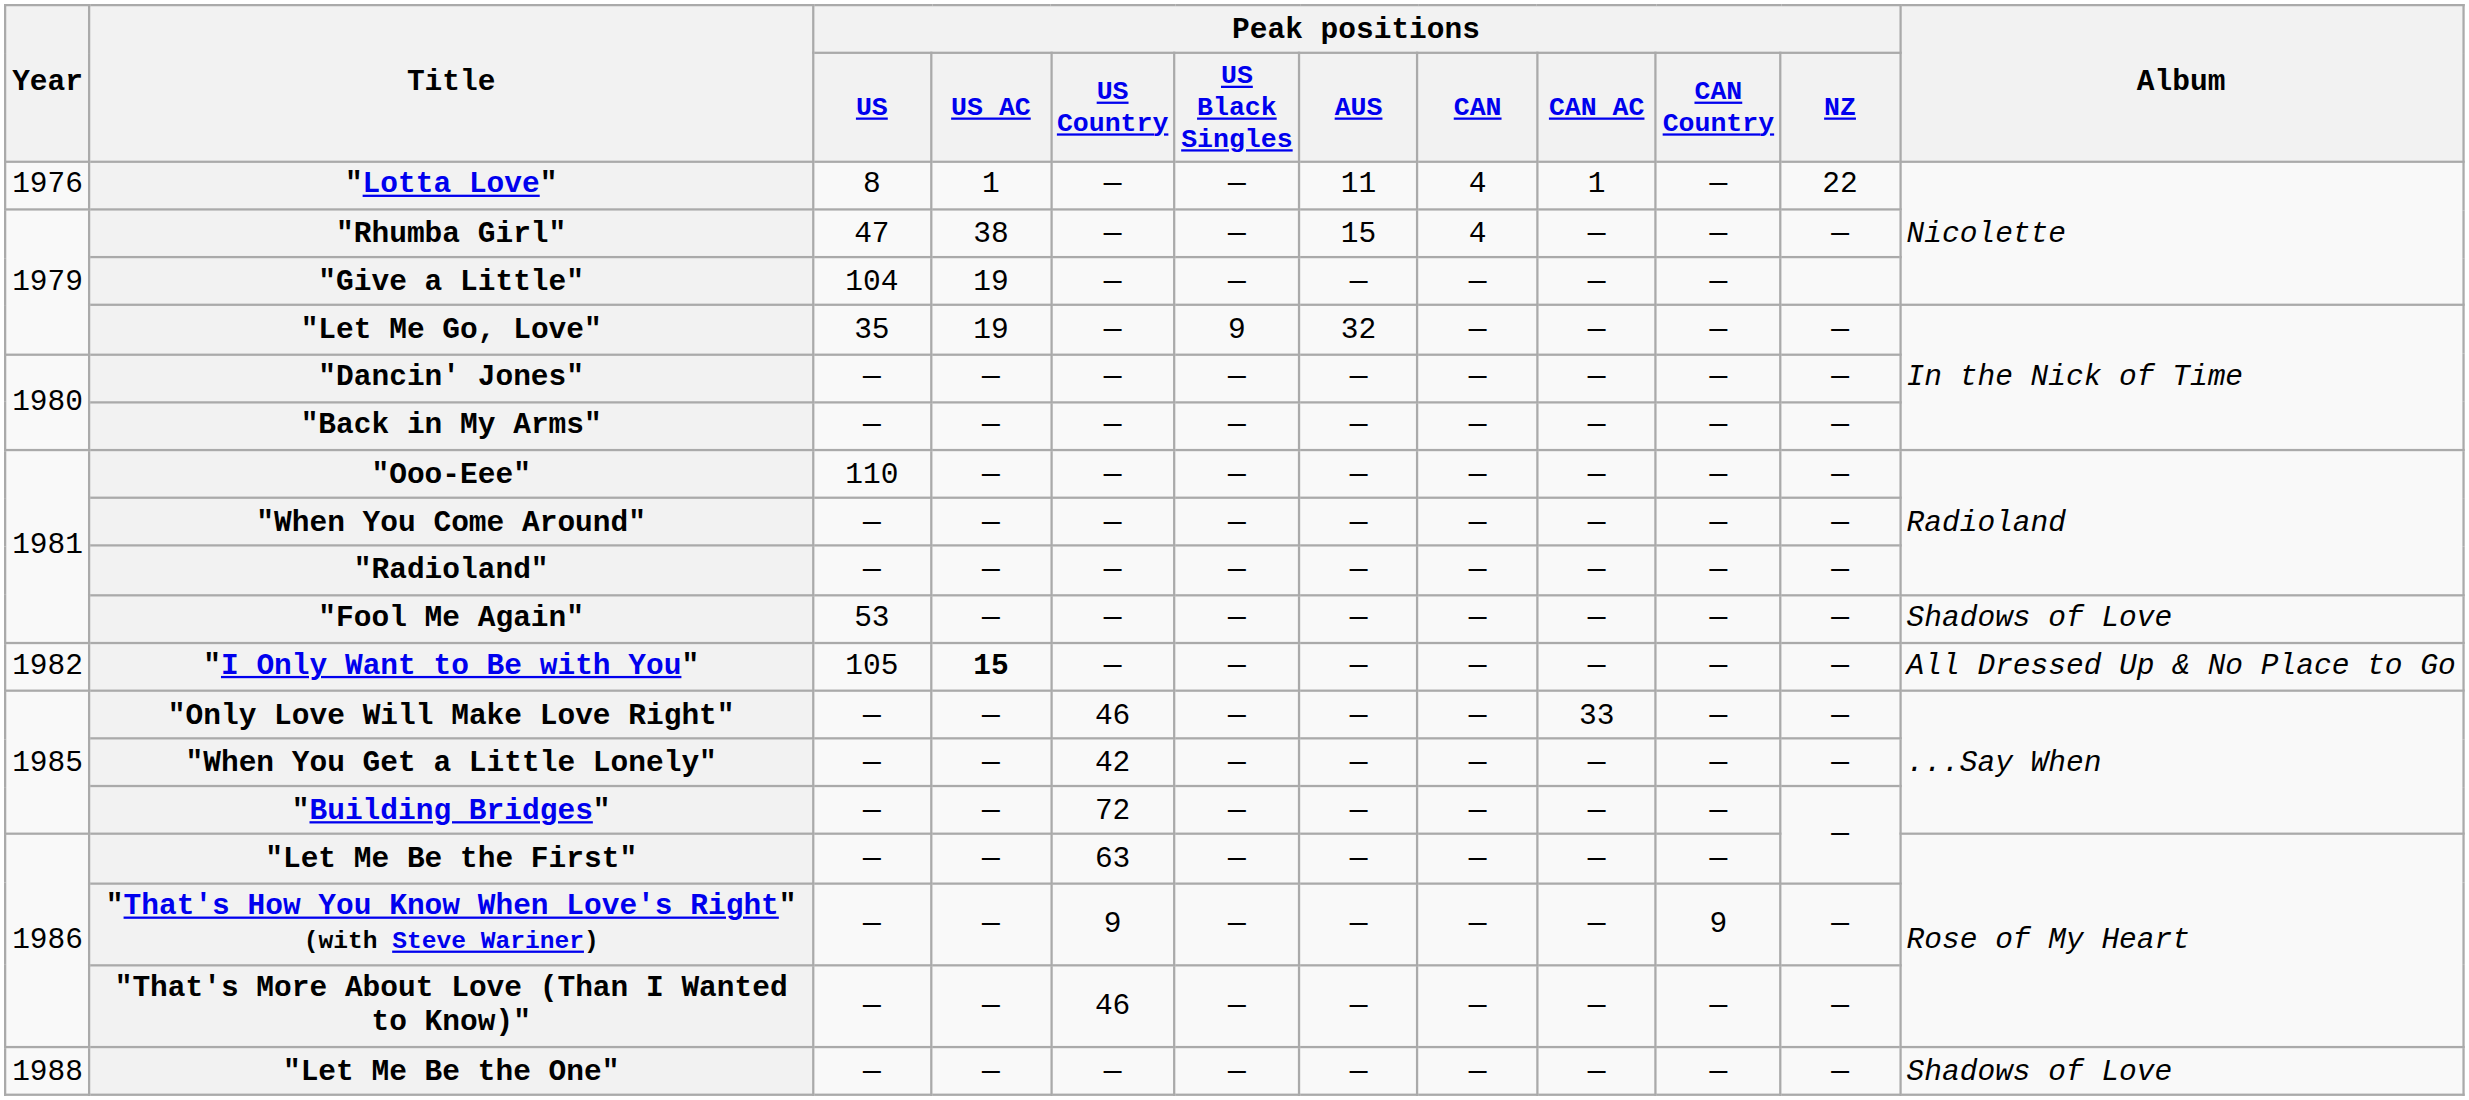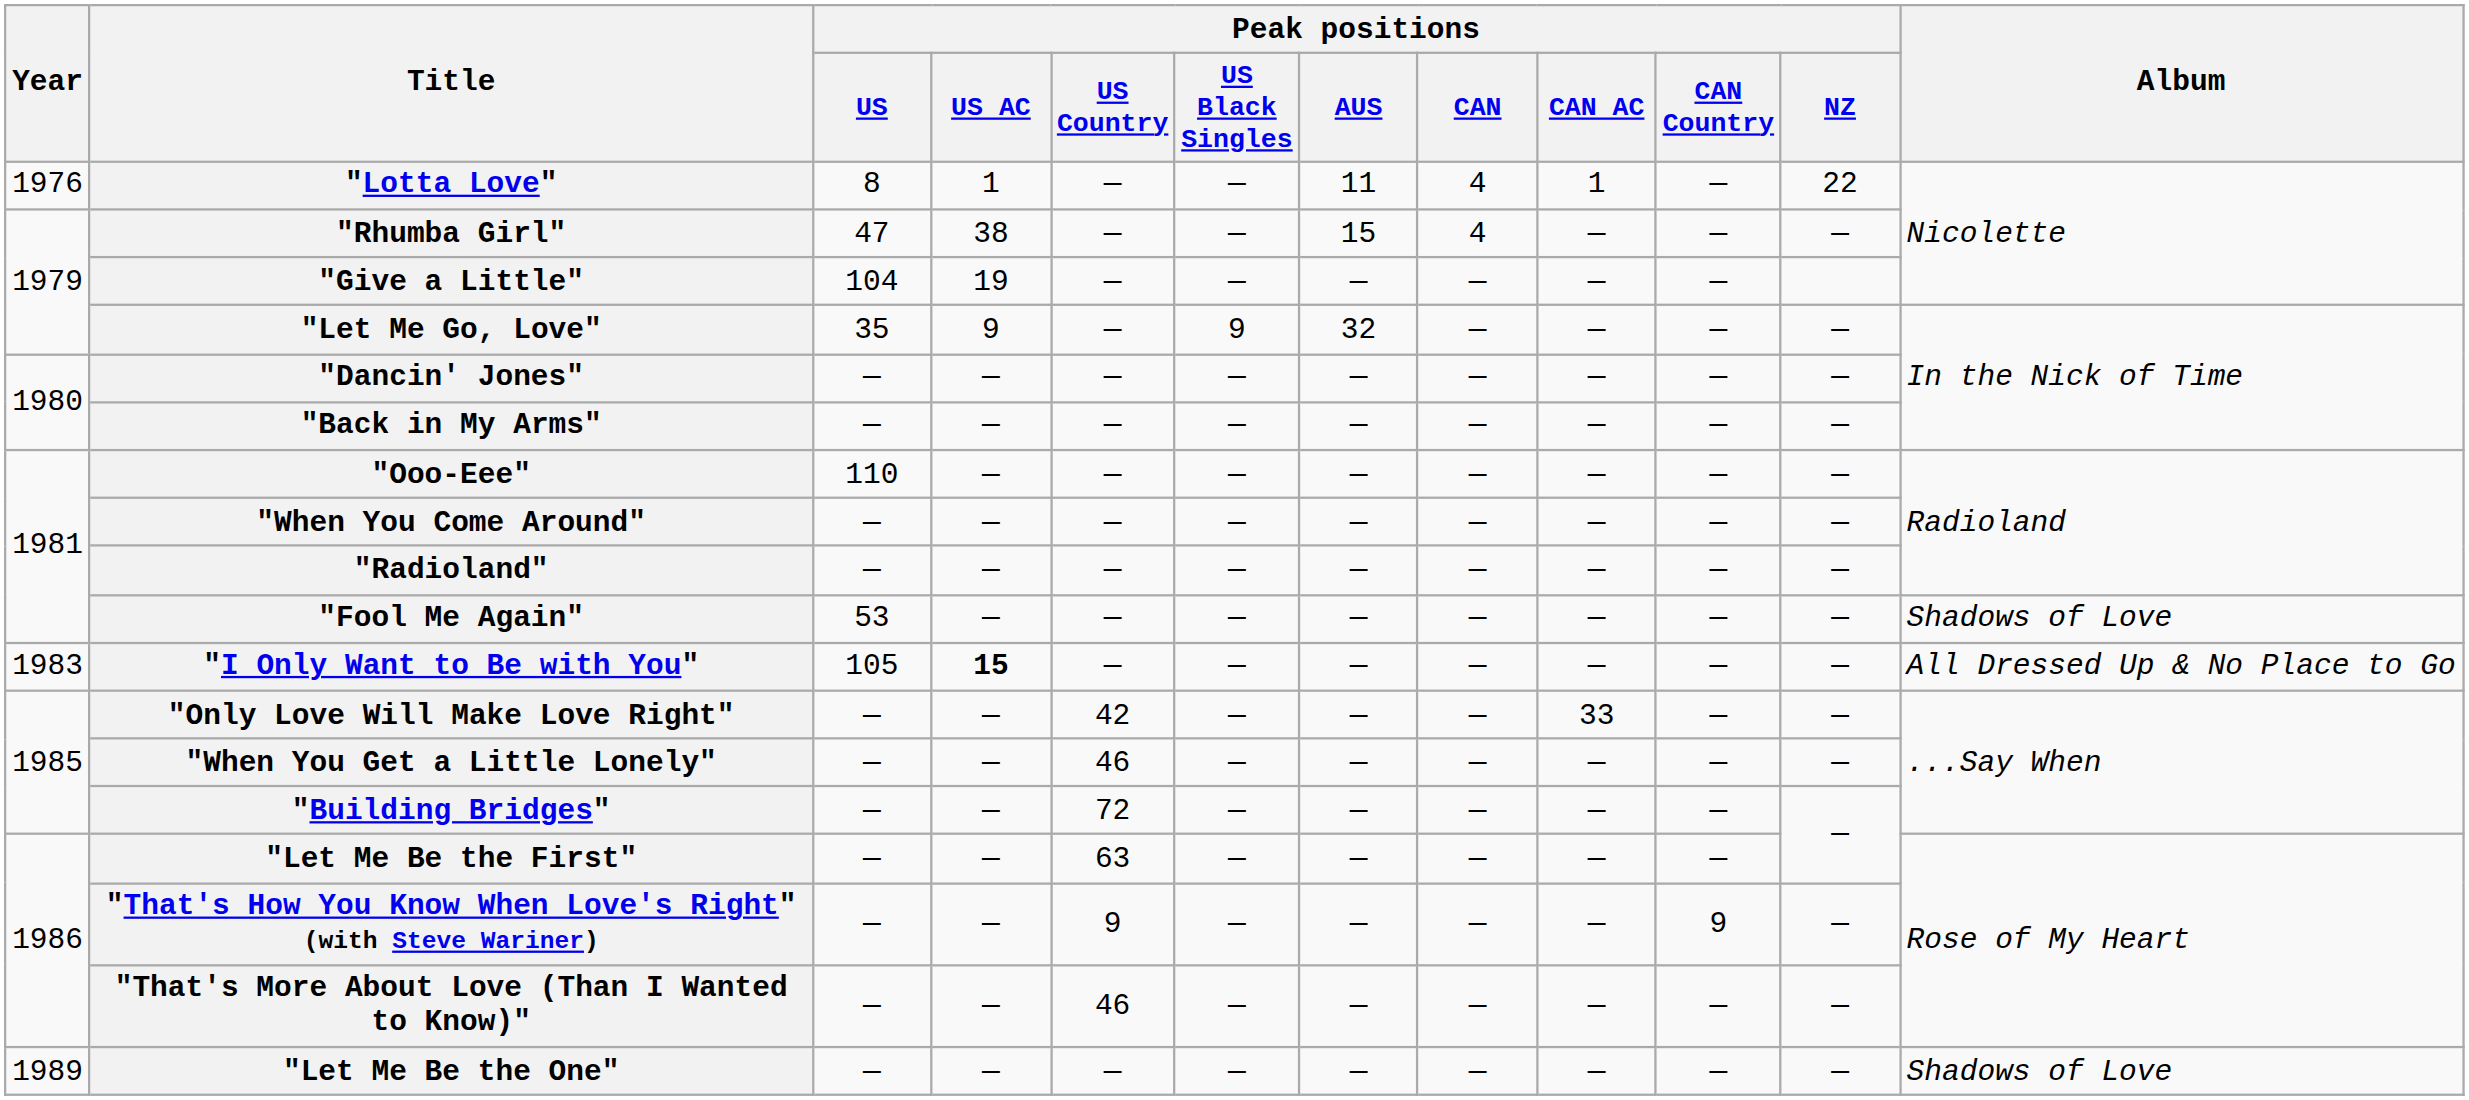"Let Me Go, Love" | Peak positions / US AC: 19 -> 9
"I Only Want to Be with You" | Year: 1982 -> 1983
"Only Love Will Make Love Right" | Peak positions / US Country: 46 -> 42
"When You Get a Little Lonely" | Peak positions / US Country: 42 -> 46
"Let Me Be the One" | Year: 1988 -> 1989
